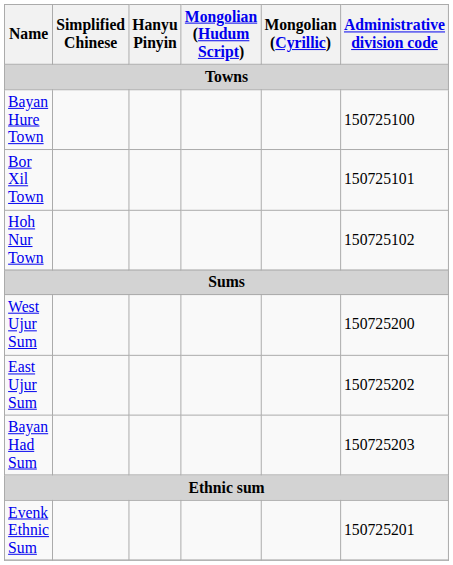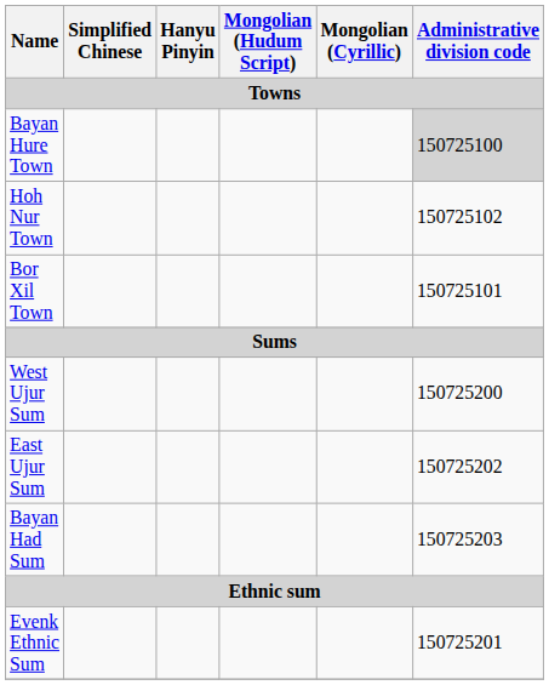Bayan Hure Town | Administrative division code: no background -> lightgrey background
rows swapped: Bor Xil Town <-> Hoh Nur Town
